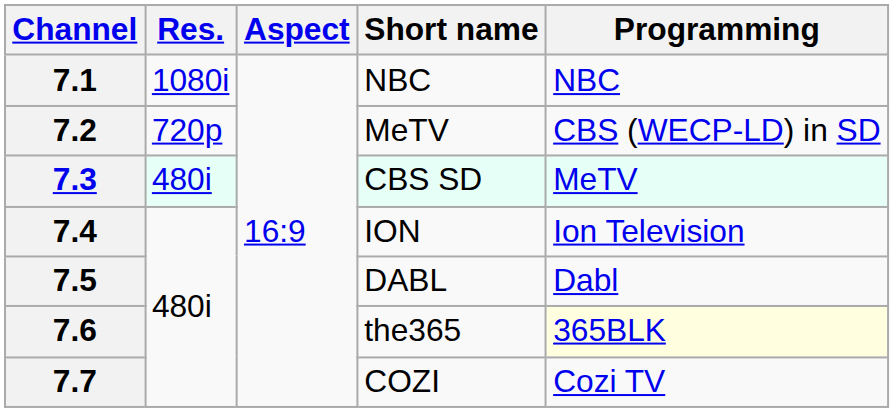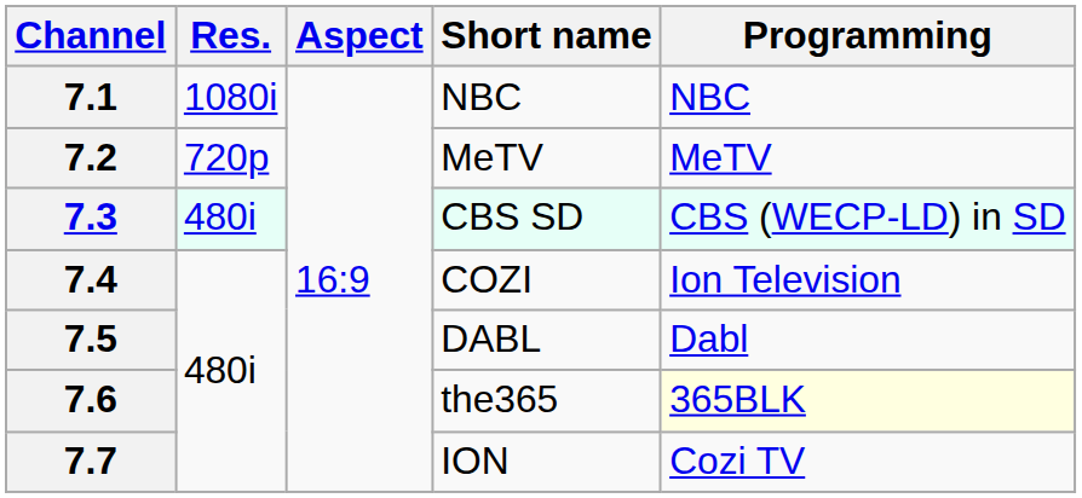7.2 | Programming: CBS (WECP-LD) in SD -> MeTV
7.3 | Programming: MeTV -> CBS (WECP-LD) in SD
7.4 | Short name: ION -> COZI
7.7 | Short name: COZI -> ION
